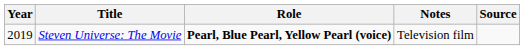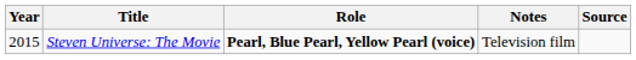Steven Universe: The Movie | Year: 2019 -> 2015
